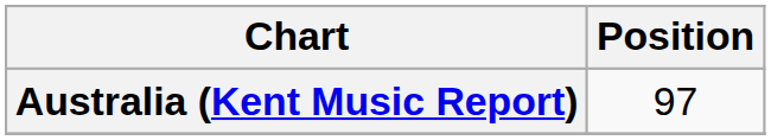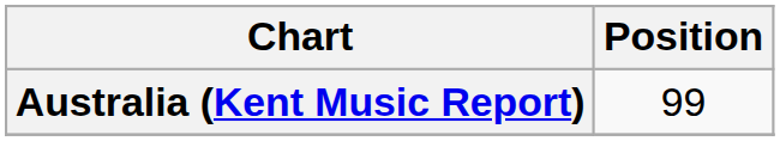Australia (Kent Music Report) | Position: 97 -> 99
